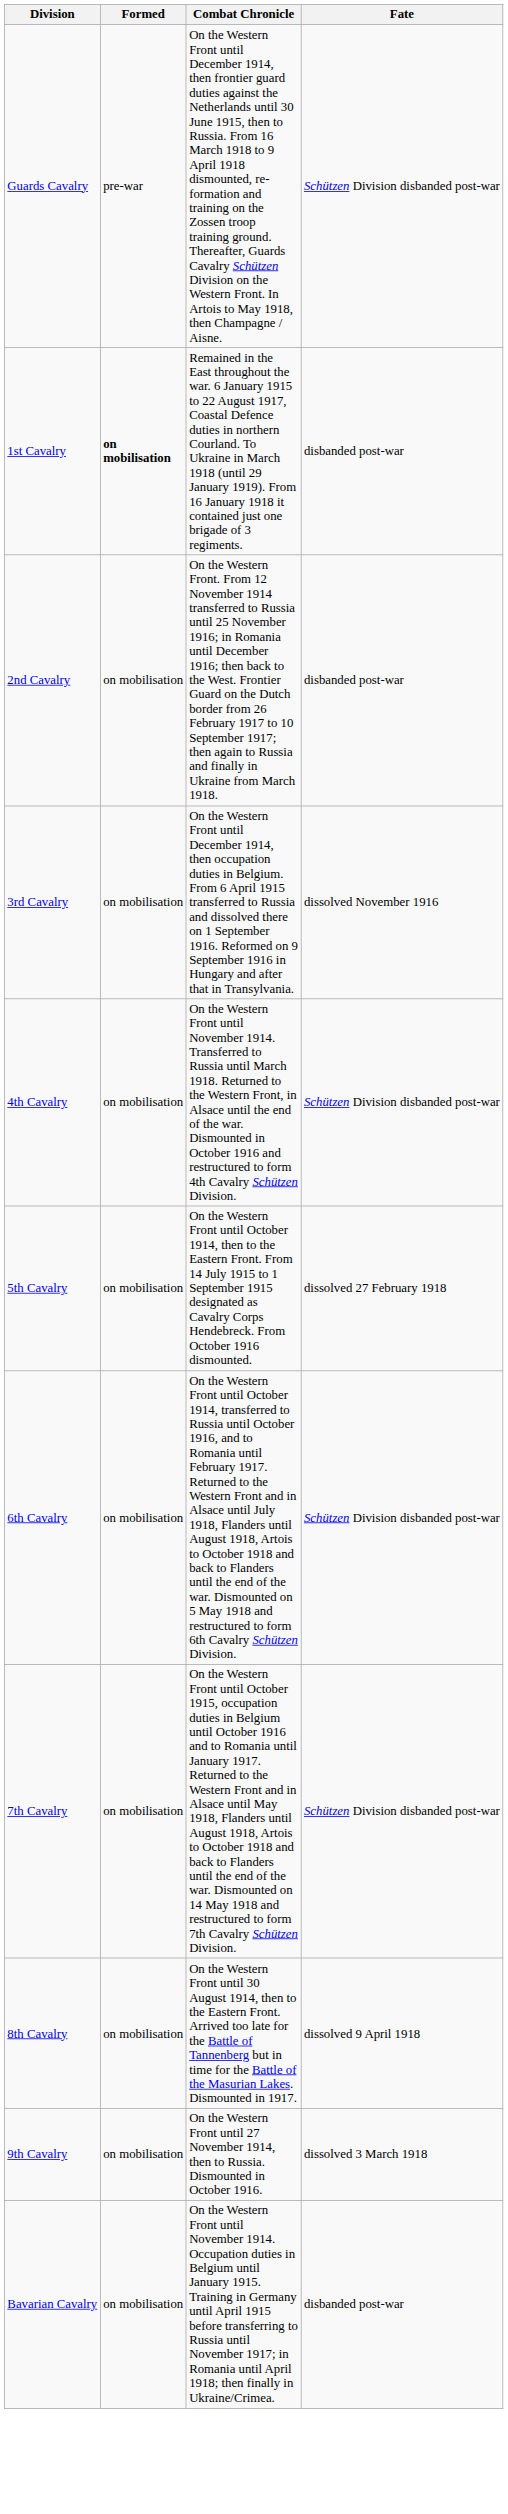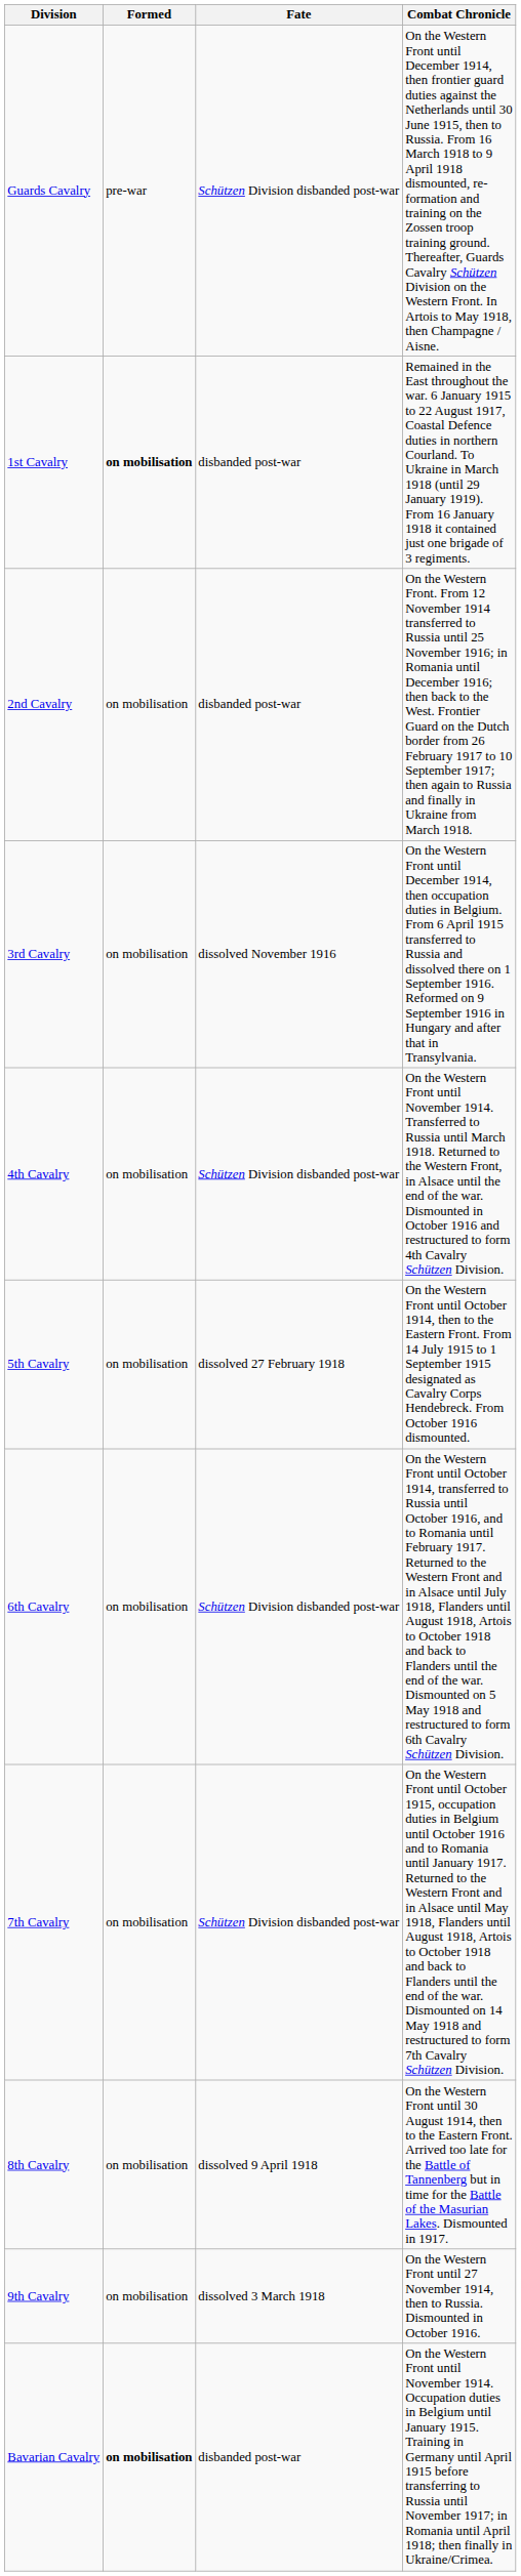columns swapped: Combat Chronicle <-> Fate
Bavarian Cavalry | Formed: normal -> bold
